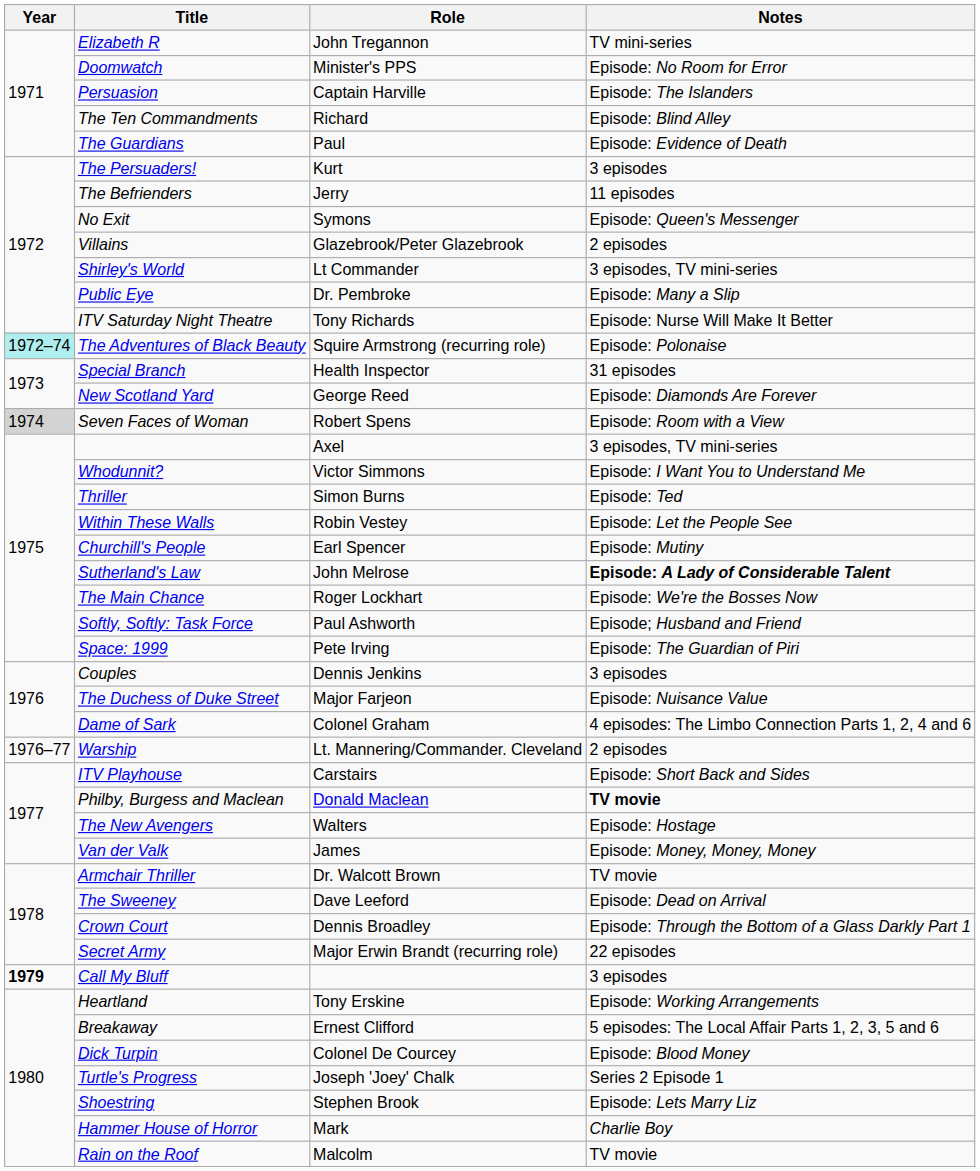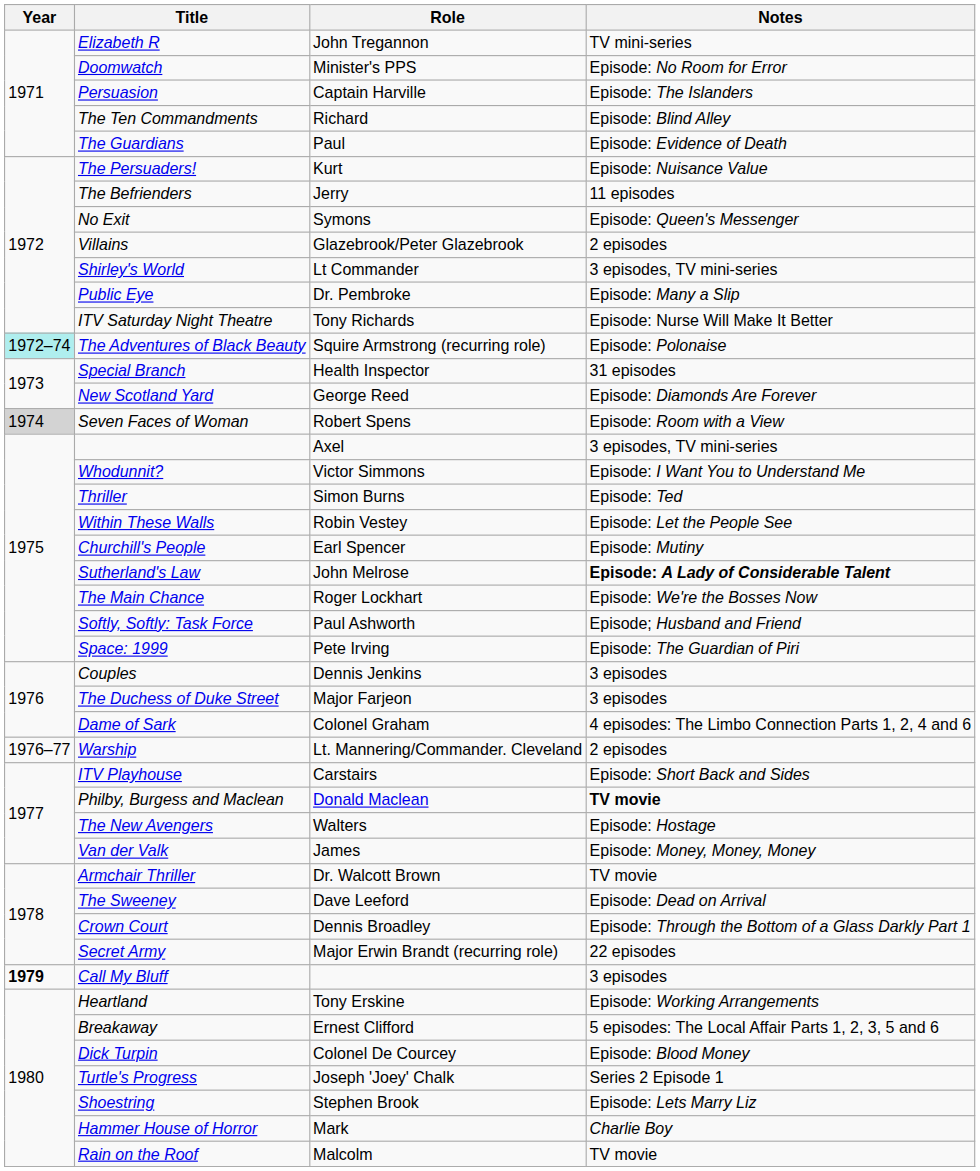The Persuaders! | Notes: 3 episodes -> Episode: Nuisance Value
The Duchess of Duke Street | Notes: Episode: Nuisance Value -> 3 episodes
